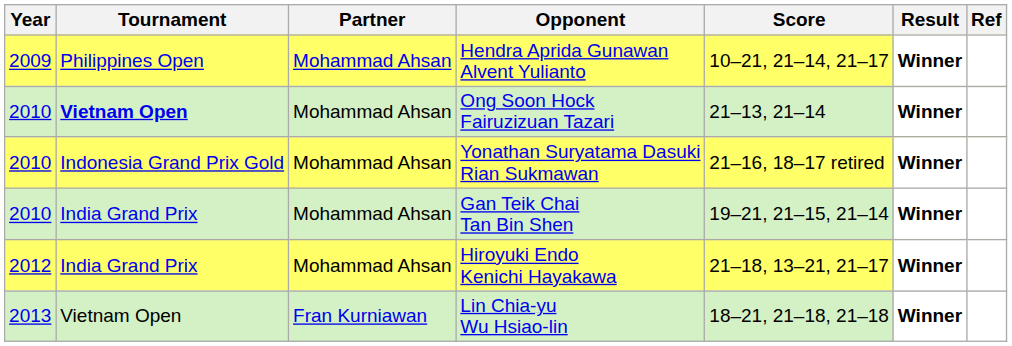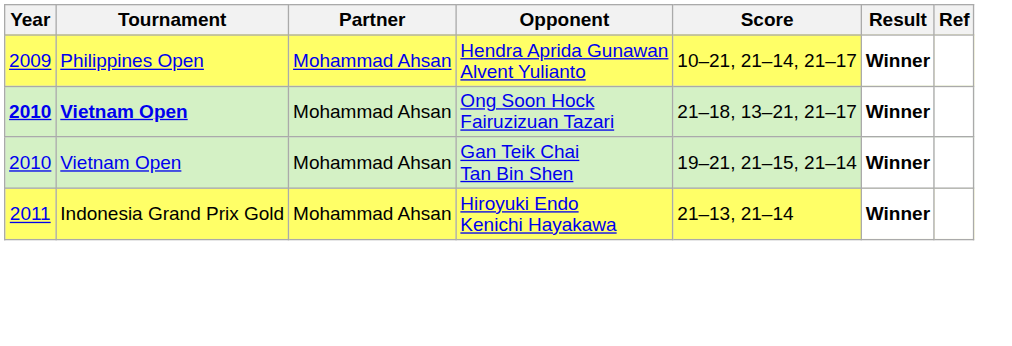Ong Soon Hock Fairuzizuan Tazari | Year: normal -> bold
Ong Soon Hock Fairuzizuan Tazari | Score: 21–13, 21–14 -> 21–18, 13–21, 21–17
- row: 2010 | Indonesia Grand Prix Gold | Mohammad Ahsan | Yonathan Suryatama Dasuki Rian Sukmawan | 21–16, 18–17 retired | Winner
Gan Teik Chai Tan Bin Shen | Tournament: India Grand Prix -> Vietnam Open
Hiroyuki Endo Kenichi Hayakawa | Year: 2012 -> 2011
Hiroyuki Endo Kenichi Hayakawa | Tournament: India Grand Prix -> Indonesia Grand Prix Gold
Hiroyuki Endo Kenichi Hayakawa | Score: 21–18, 13–21, 21–17 -> 21–13, 21–14
- row: 2013 | Vietnam Open | Fran Kurniawan | Lin Chia-yu Wu Hsiao-lin | 18–21, 21–18, 21–18 | Winner
